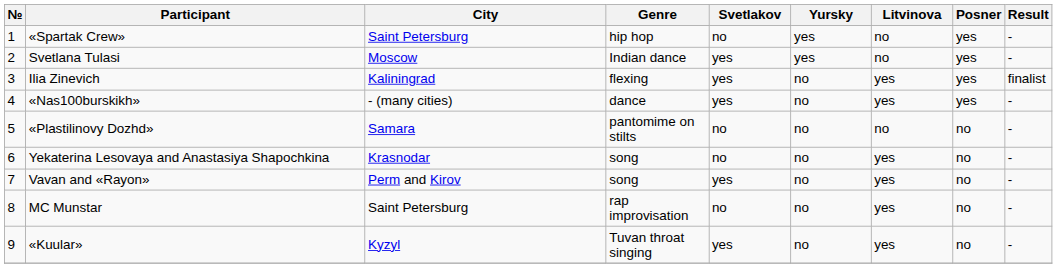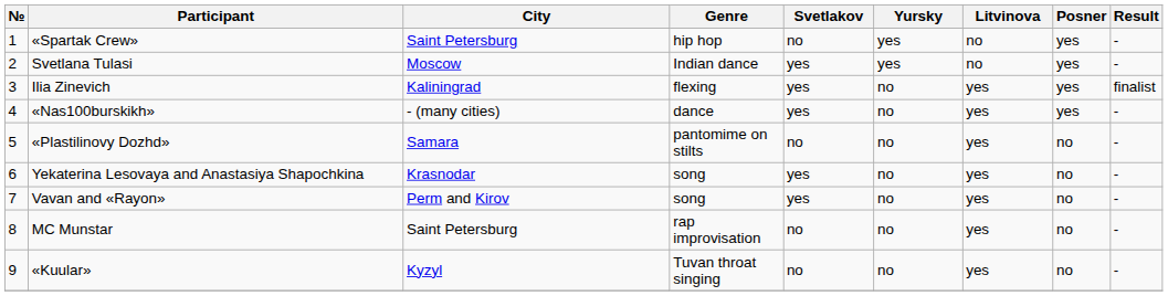«Plastilinovy Dozhd» | Litvinova: no -> yes
Yekaterina Lesovaya and Anastasiya Shapochkina | Svetlakov: no -> yes
«Kuular» | Svetlakov: yes -> no
